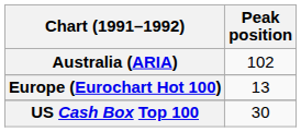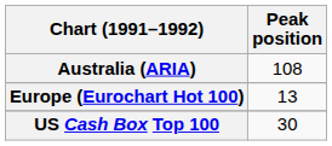Australia (ARIA) | Peak position: 102 -> 108
